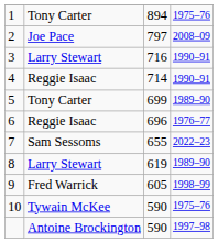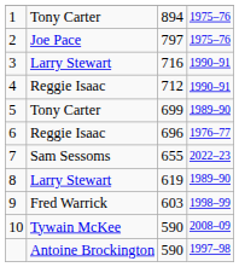2 | column 4: 2008–09 -> 1975–76
4 | column 3: 714 -> 712
9 | column 3: 605 -> 603
10 | column 4: 1975–76 -> 2008–09
